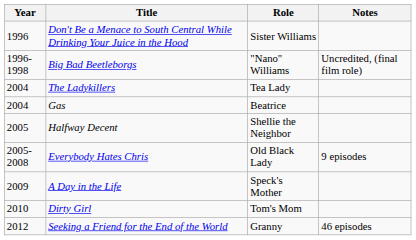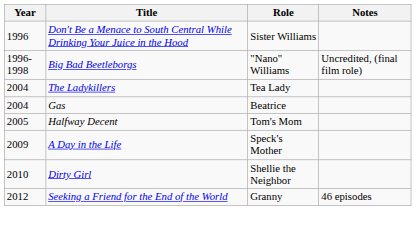Halfway Decent | Role: Shellie the Neighbor -> Tom's Mom
- row: 2005-2008 | Everybody Hates Chris | Old Black Lady | 9 episodes
Dirty Girl | Role: Tom's Mom -> Shellie the Neighbor
